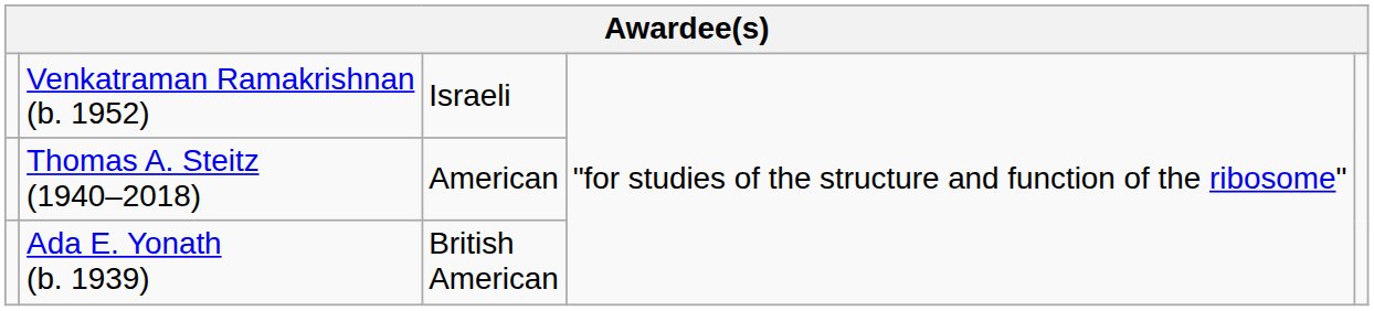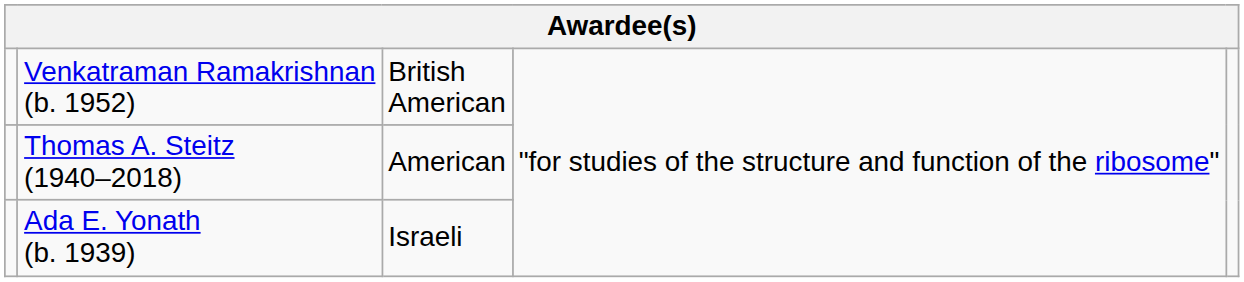Venkatraman Ramakrishnan (b. 1952) | column 3: Israeli -> British American
Ada E. Yonath (b. 1939) | column 3: British American -> Israeli
